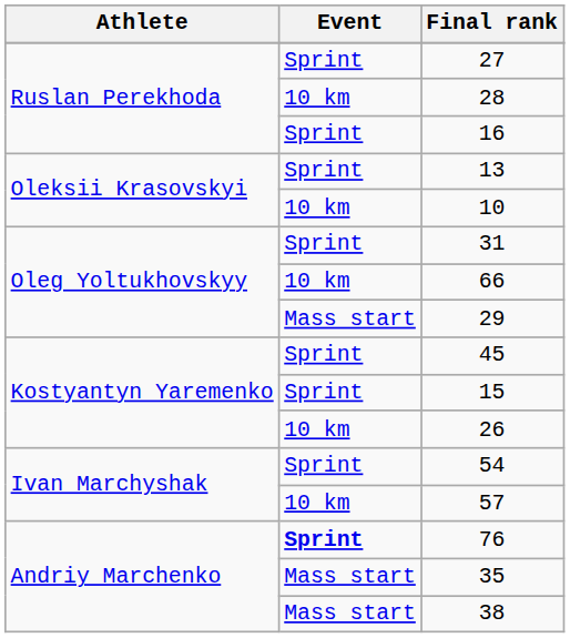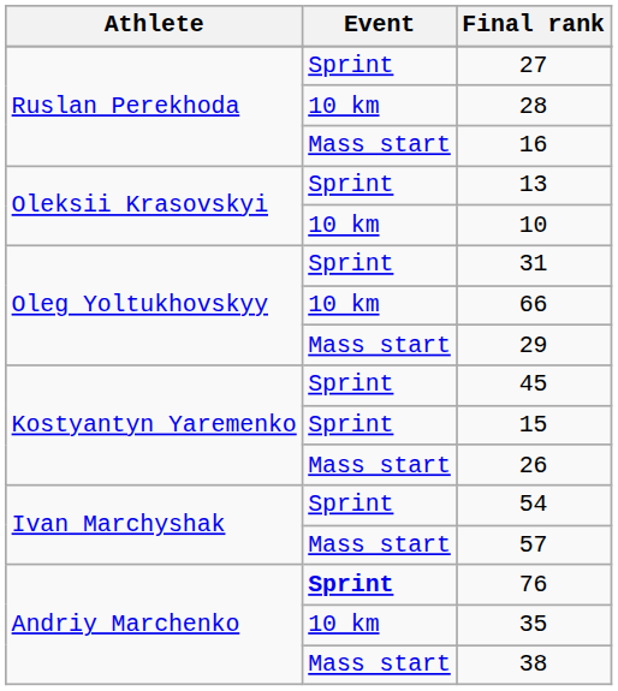16 | Event: Sprint -> Mass start
26 | Event: 10 km -> Mass start
57 | Event: 10 km -> Mass start
35 | Event: Mass start -> 10 km
